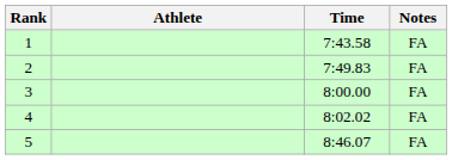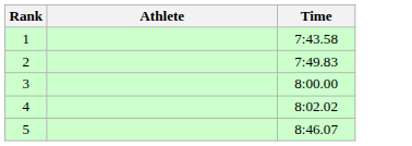- column: Notes | FA | FA | FA | FA | FA
